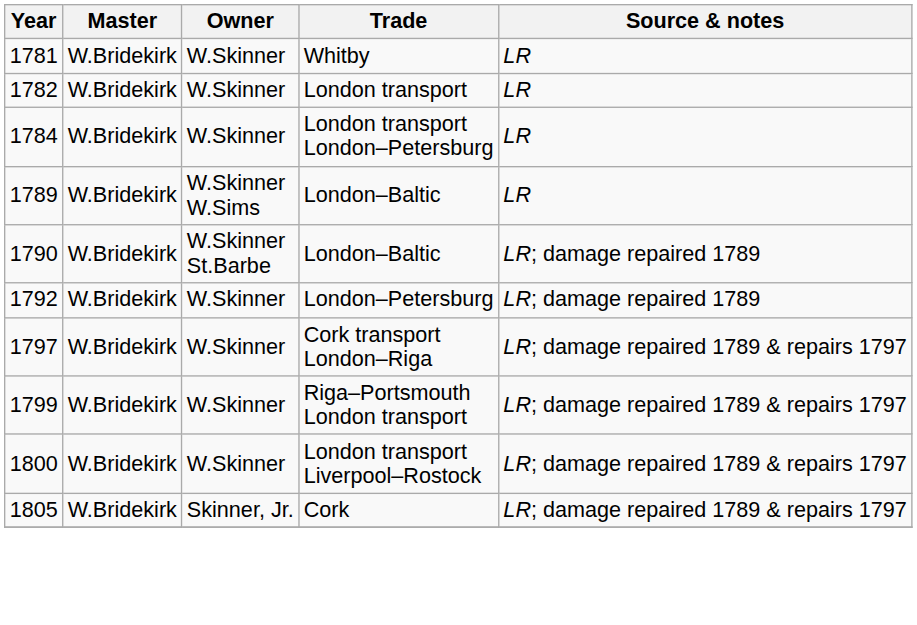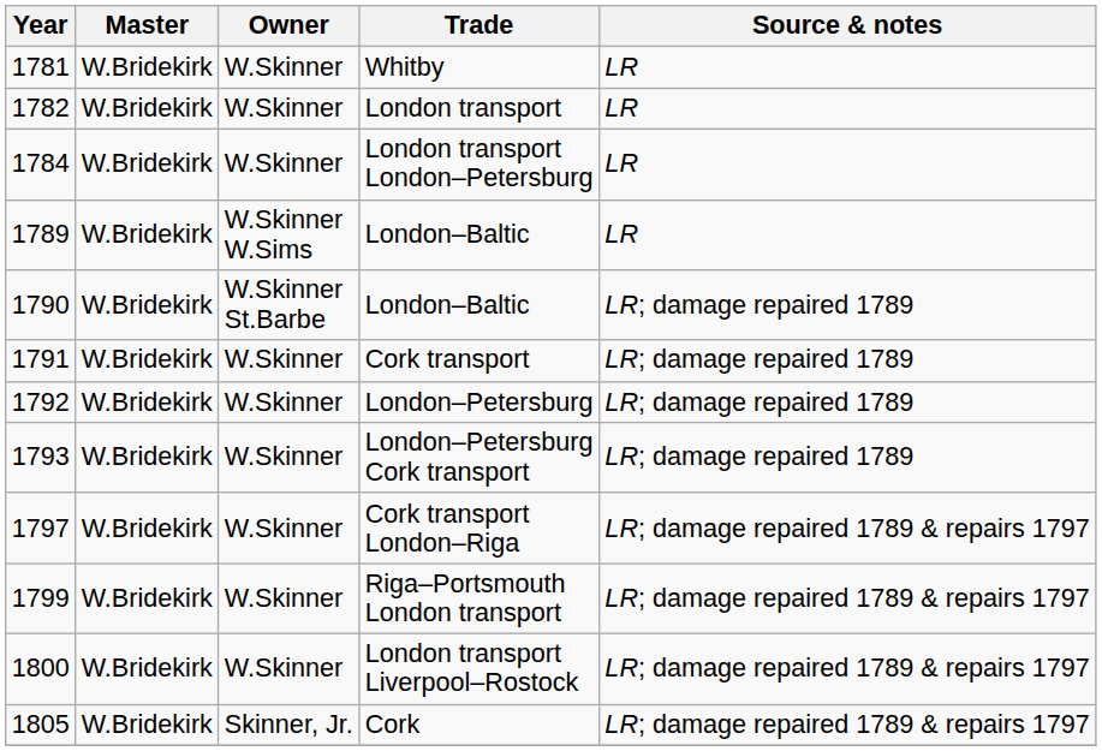+ row: 1791 | W.Bridekirk | W.Skinner | Cork transport | LR; damage repaired 1789
+ row: 1793 | W.Bridekirk | W.Skinner | London–Petersburg Cork transport | LR; damage repaired 1789
